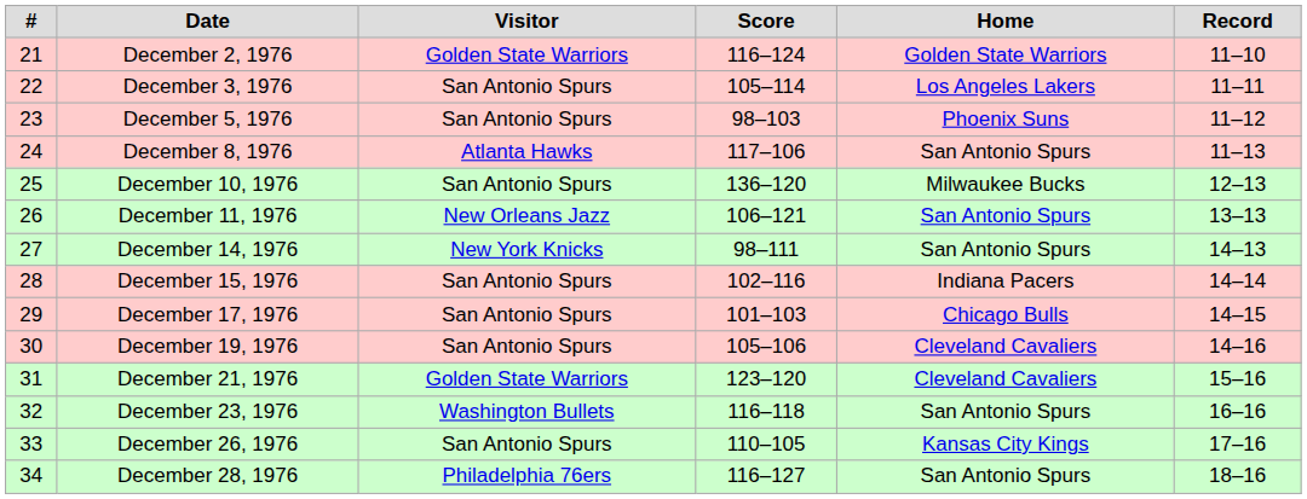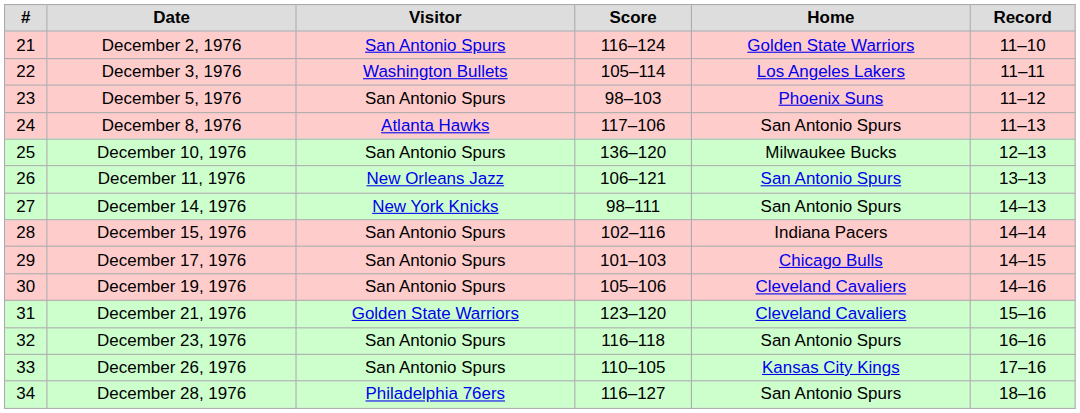December 2, 1976 | Visitor: Golden State Warriors -> San Antonio Spurs
December 3, 1976 | Visitor: San Antonio Spurs -> Washington Bullets
December 23, 1976 | Visitor: Washington Bullets -> San Antonio Spurs
